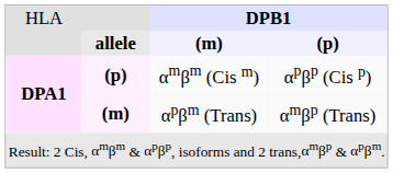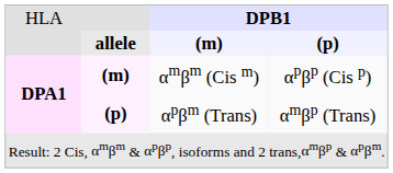αmβm (Cis m) | column 2: (p) -> (m)
αpβm (Trans) | column 2: (m) -> (p)
